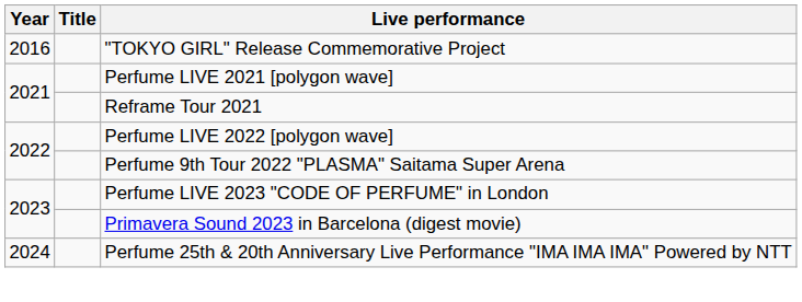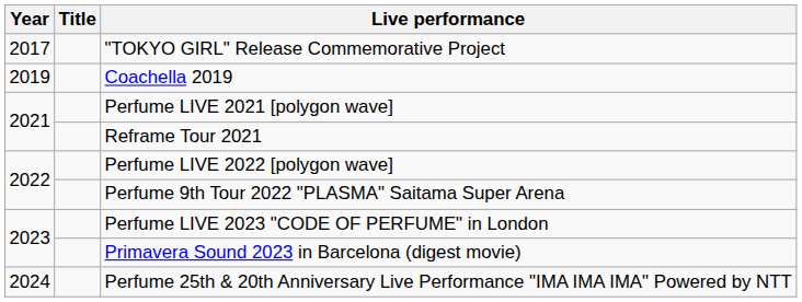"TOKYO GIRL" Release Commemorative Project | Year: 2016 -> 2017
+ row: 2019 | Coachella 2019
